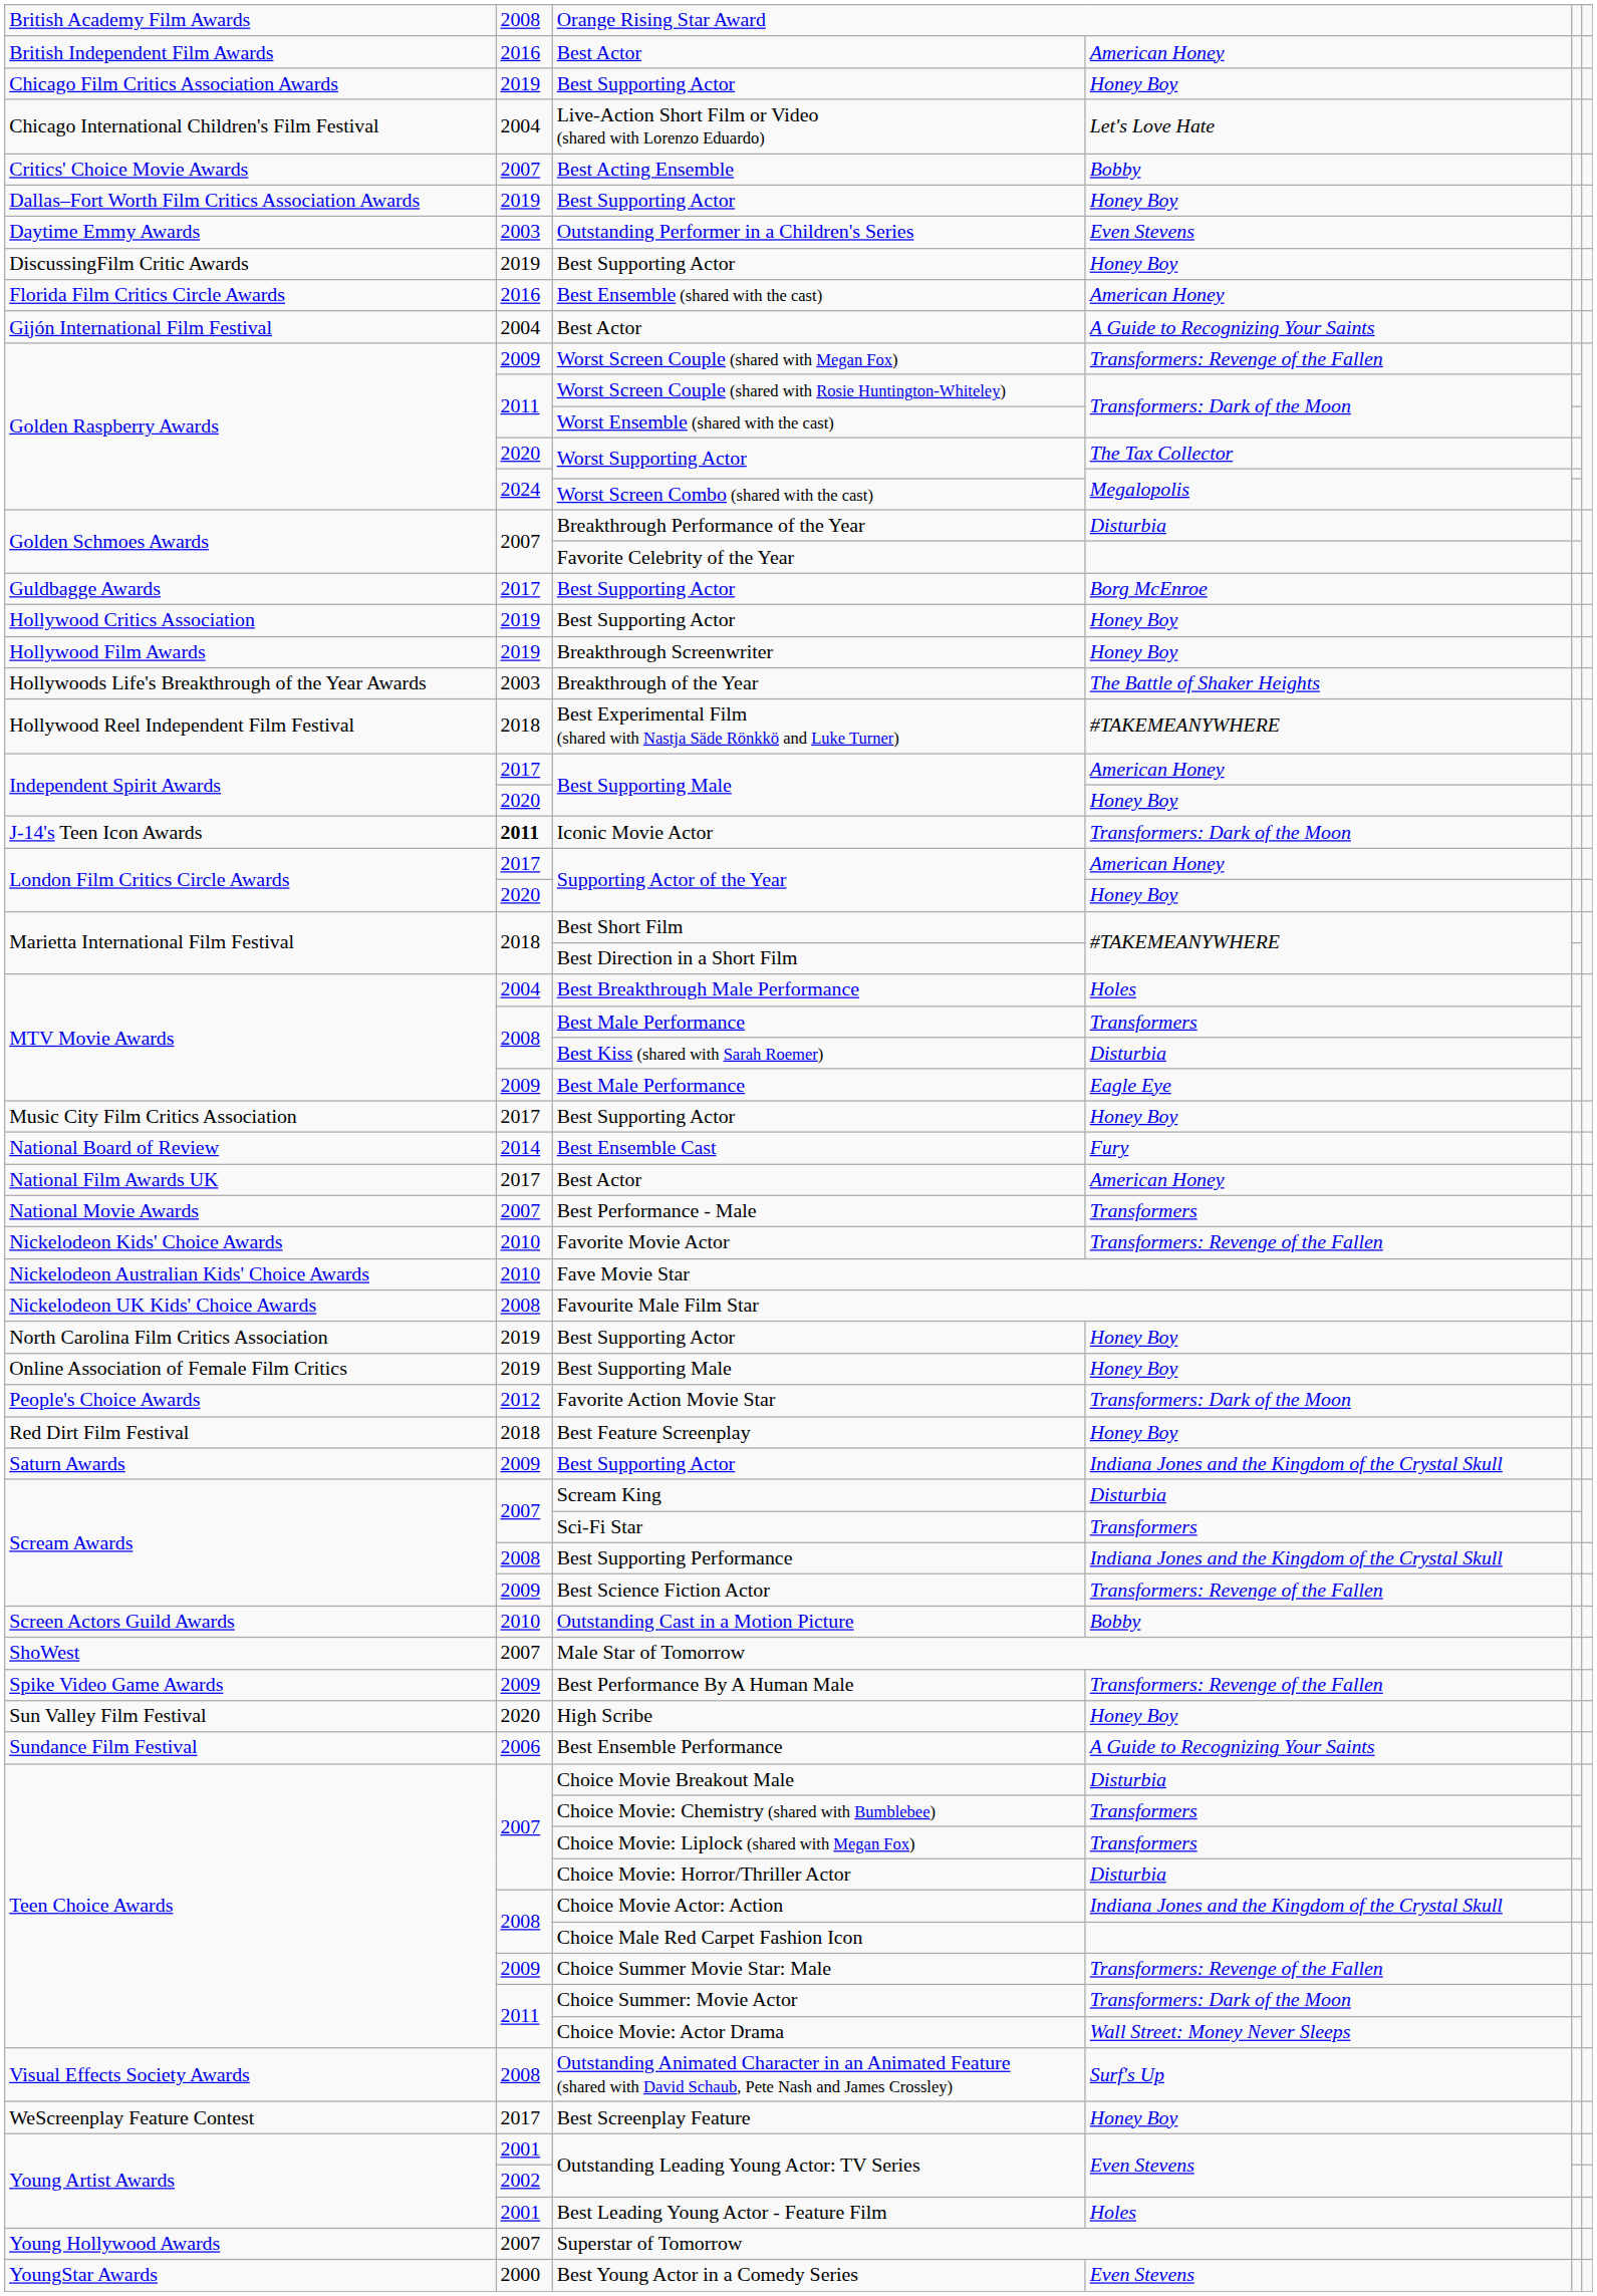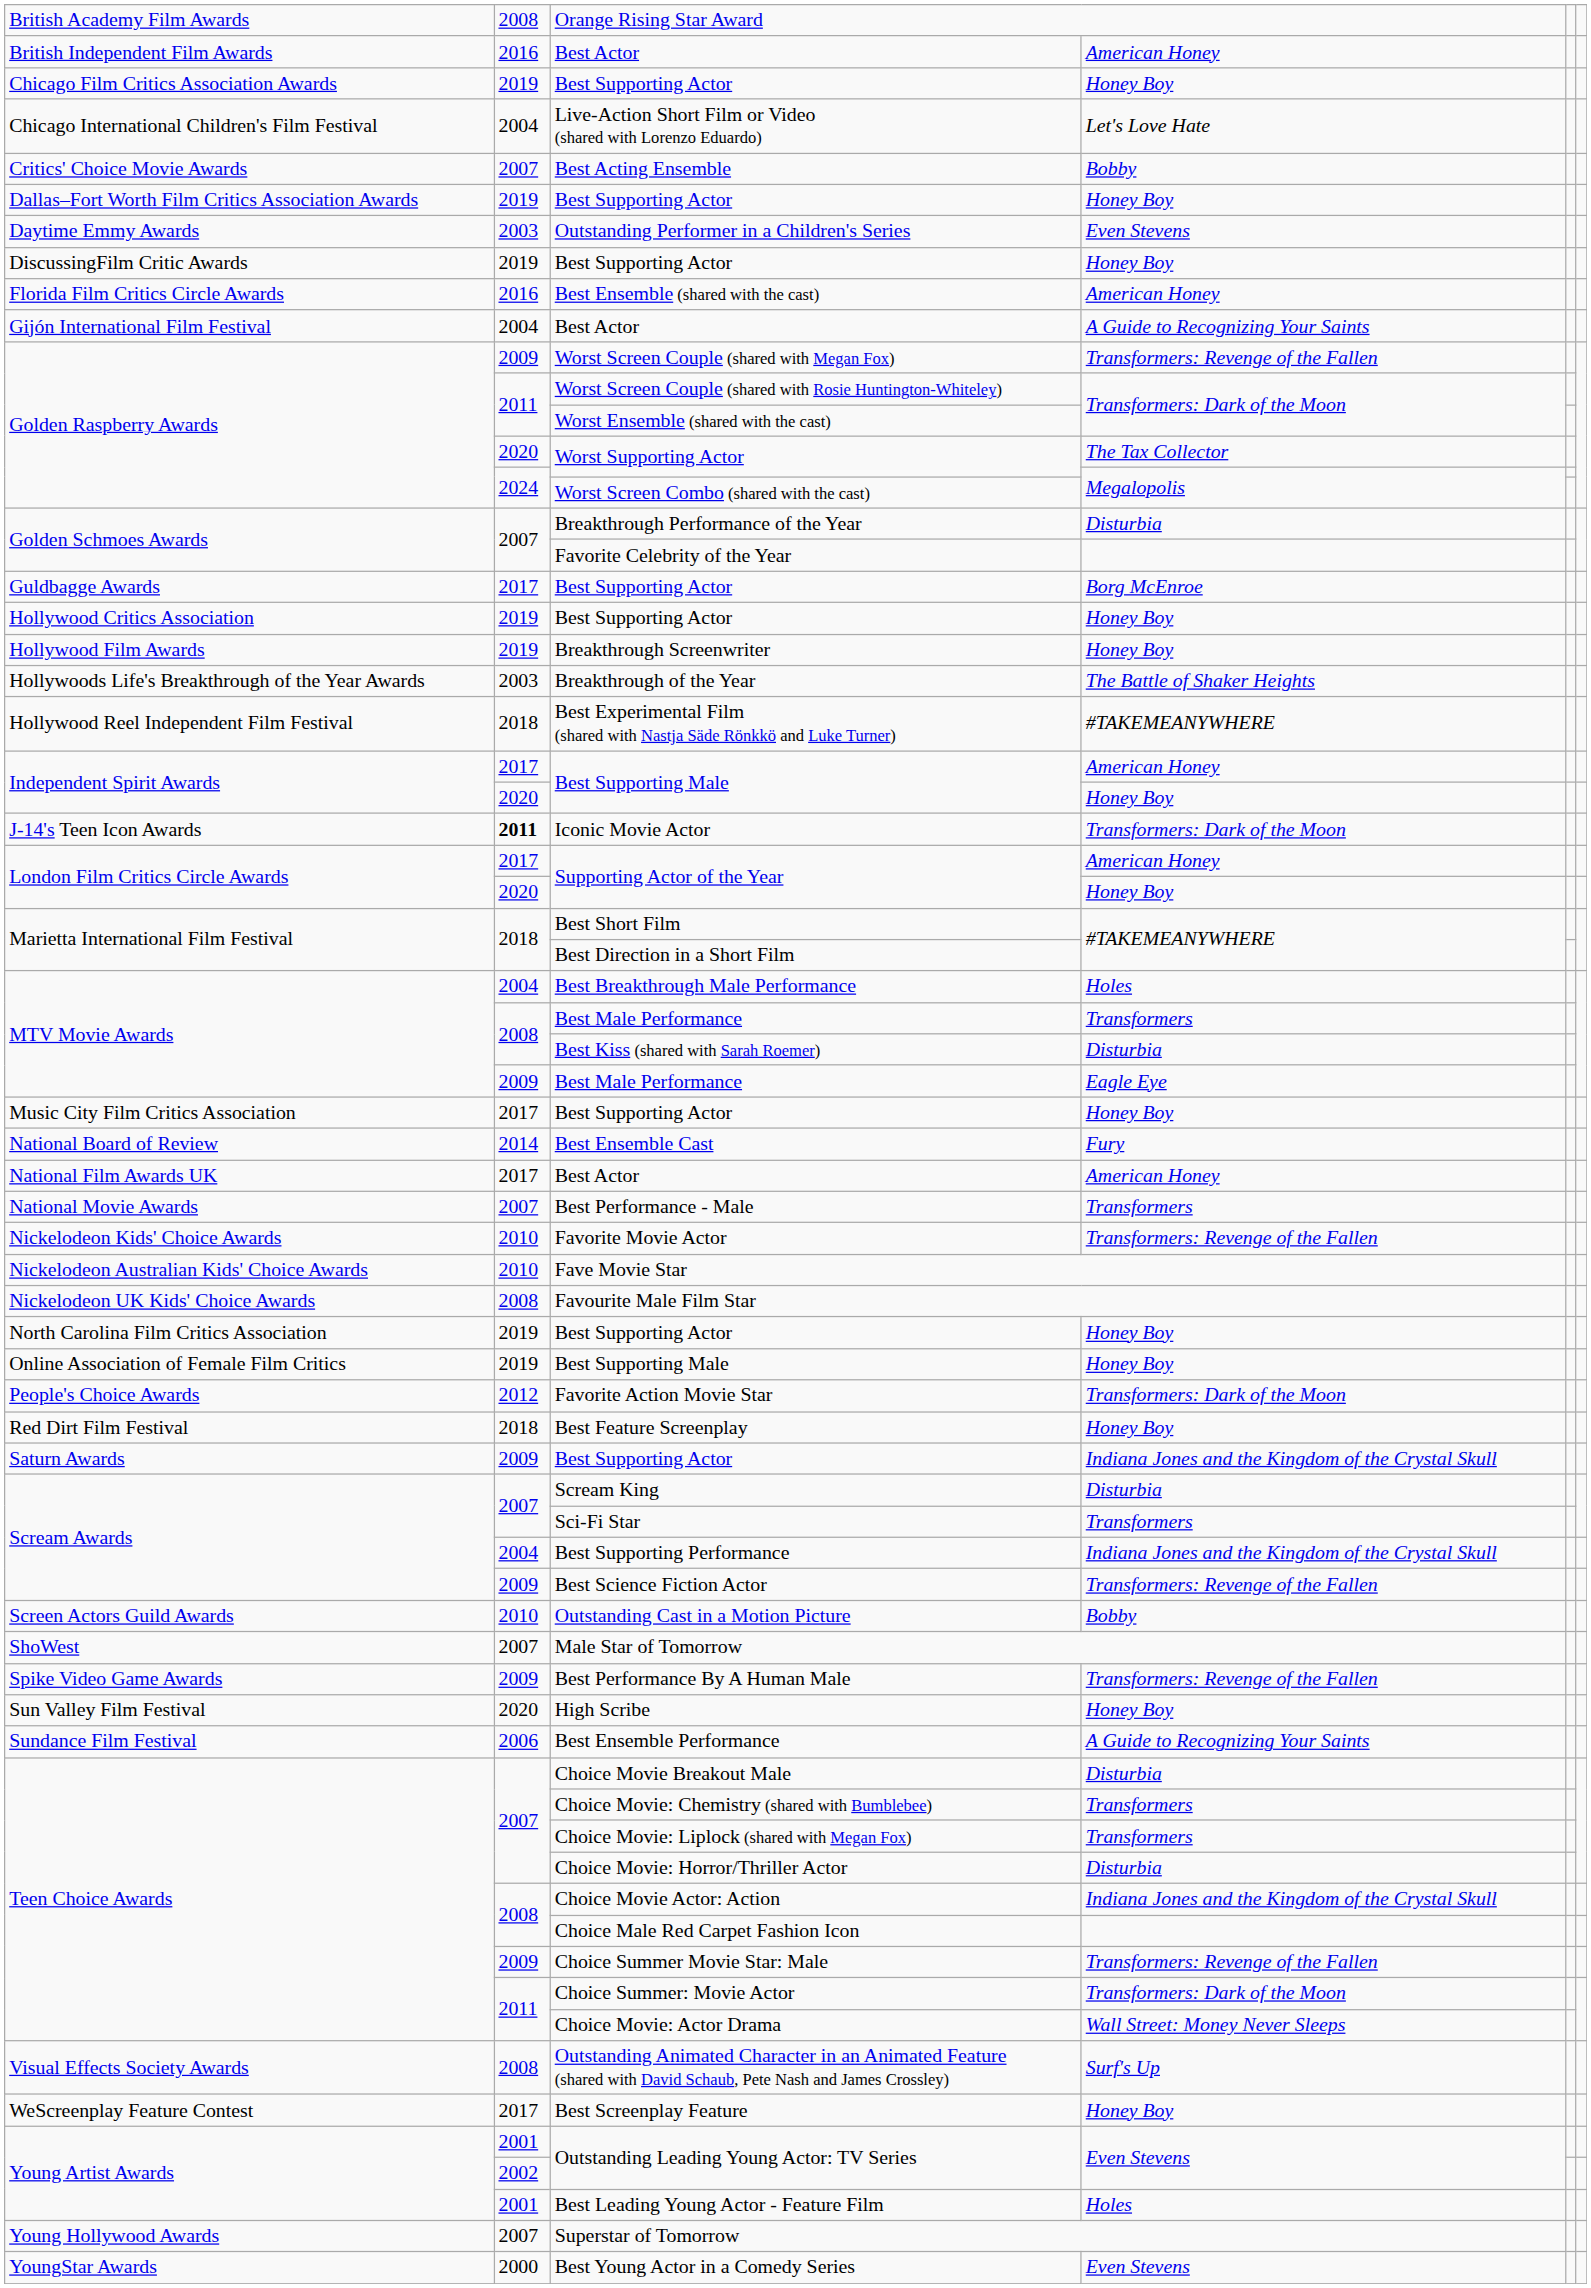Best Supporting Performance | column 2: 2008 -> 2004
